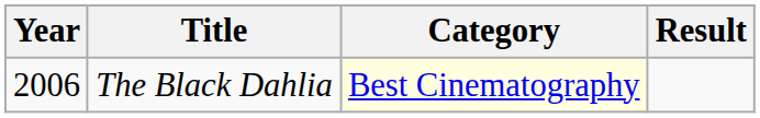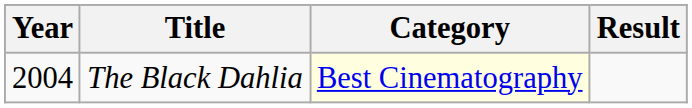The Black Dahlia | Year: 2006 -> 2004
